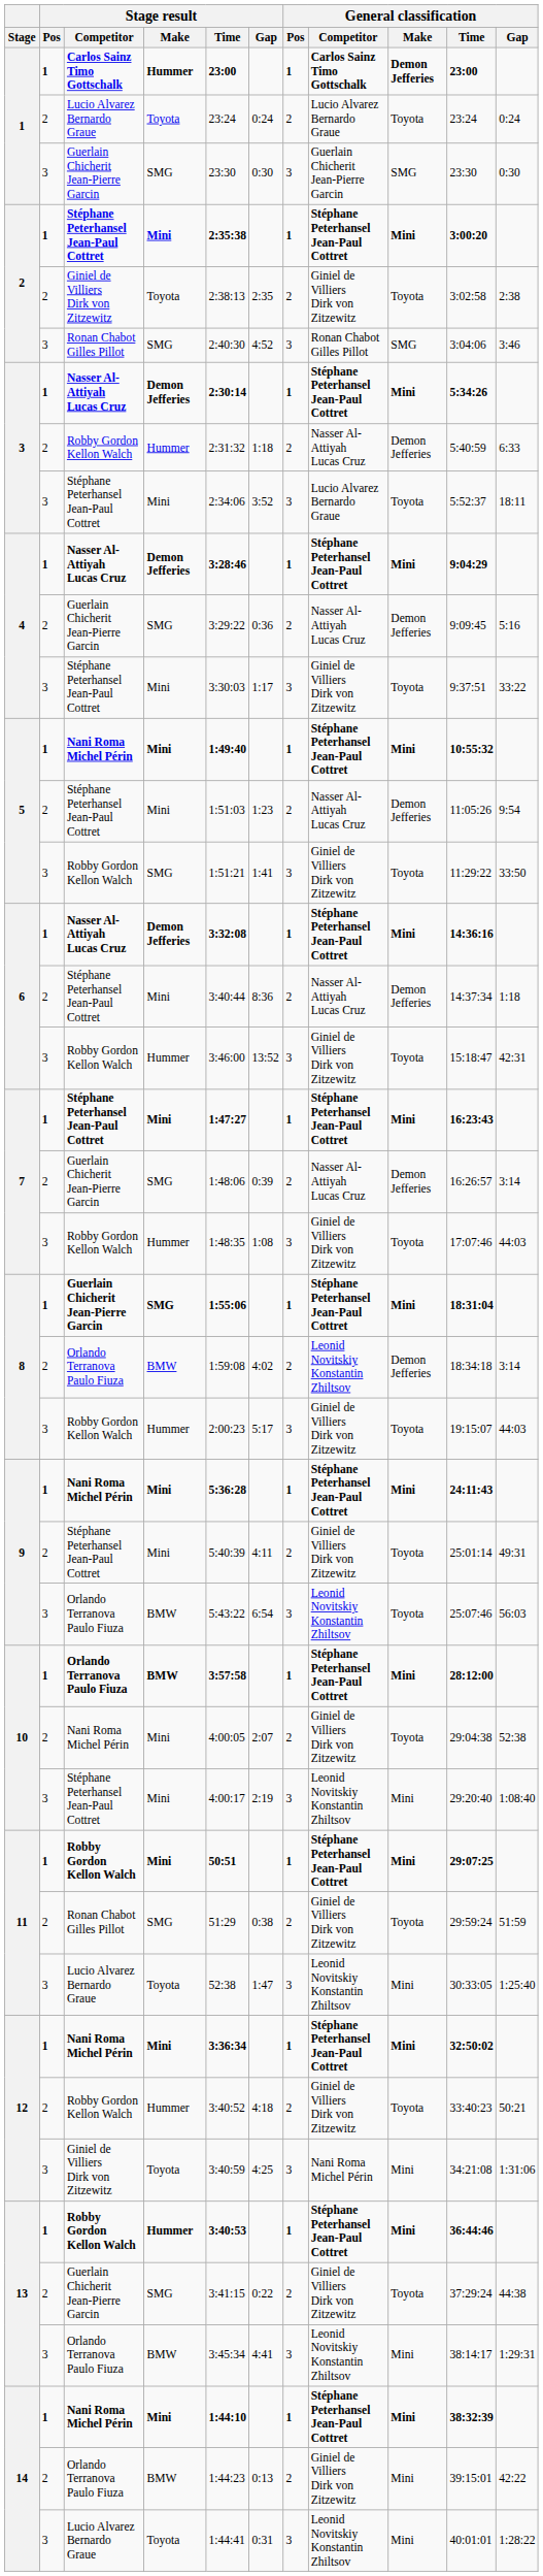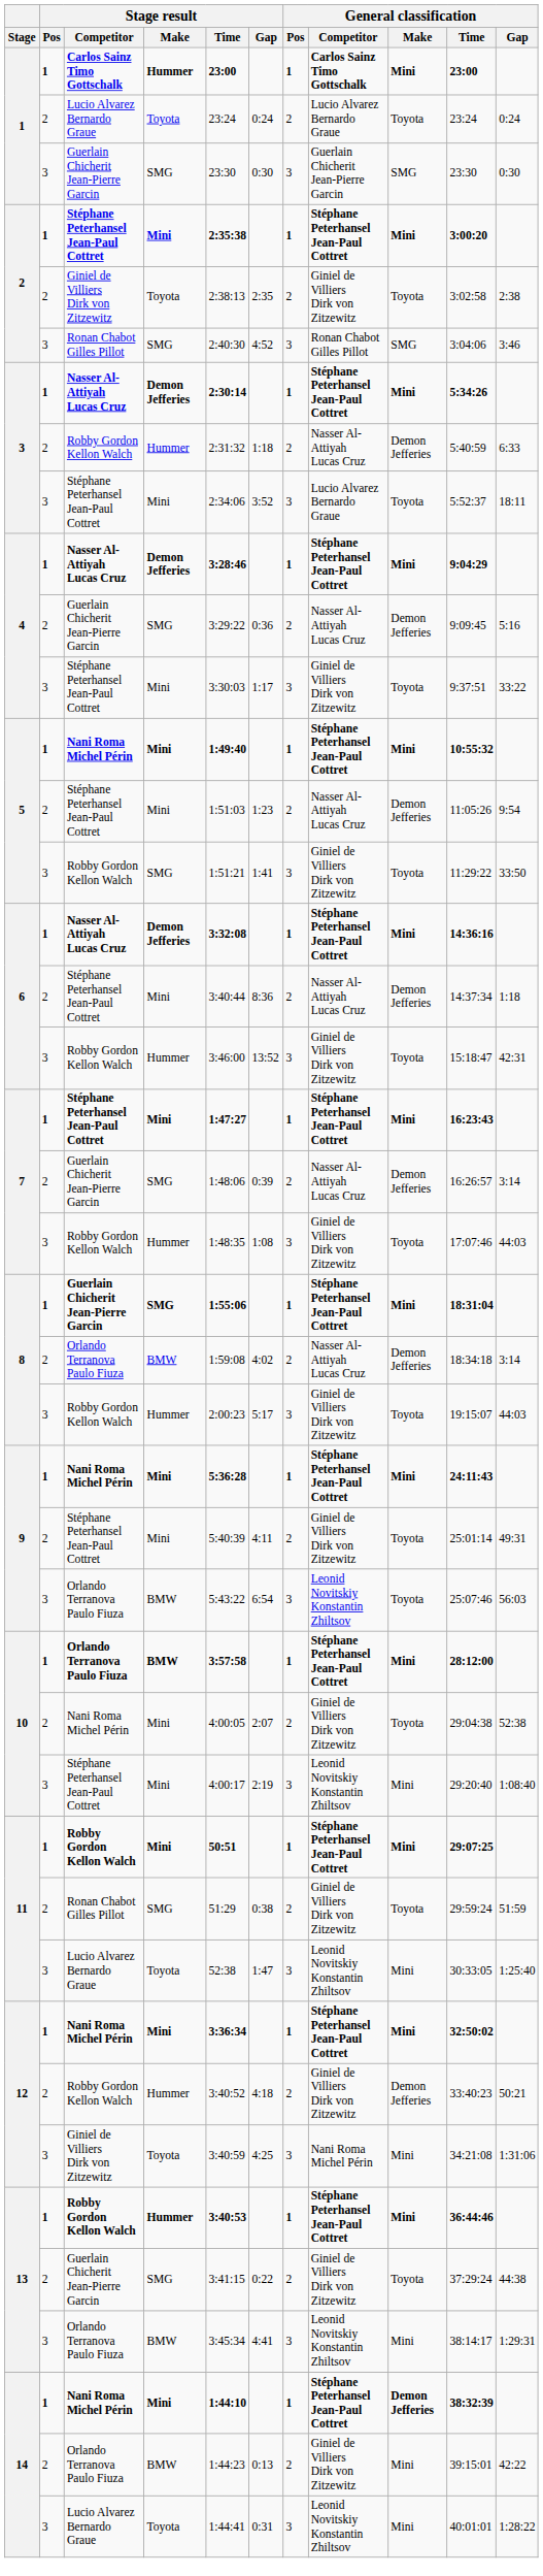1 / Carlos Sainz Timo Gottschalk | General classification / Make: Demon Jefferies -> Mini
8 / Orlando Terranova Paulo Fiuza | General classification / Competitor: Leonid Novitskiy Konstantin Zhiltsov -> Nasser Al-Attiyah Lucas Cruz
12 / Robby Gordon Kellon Walch | General classification / Make: Toyota -> Demon Jefferies
14 / Nani Roma Michel Périn | General classification / Make: Mini -> Demon Jefferies
